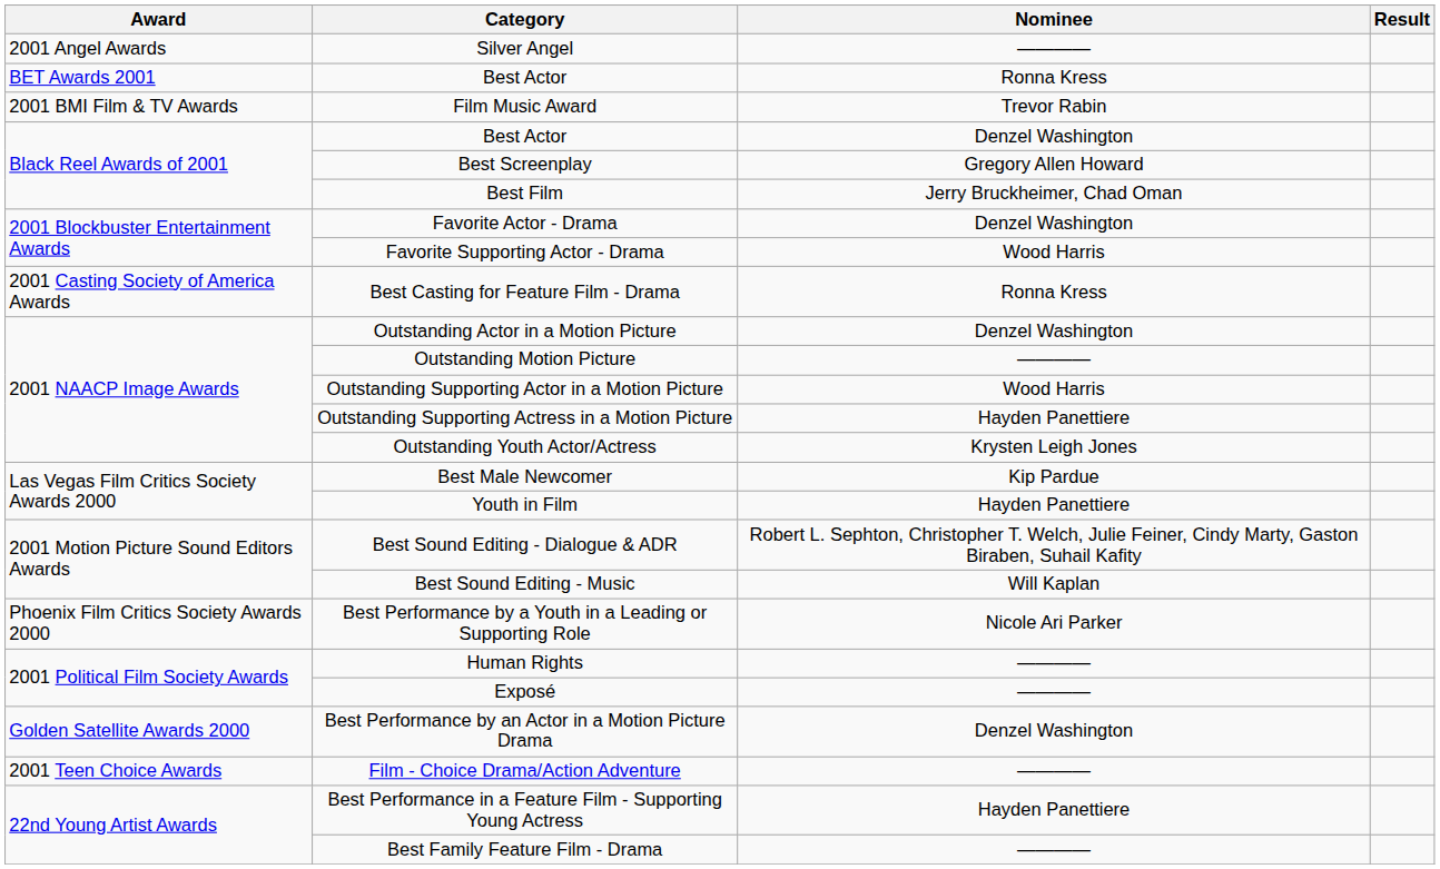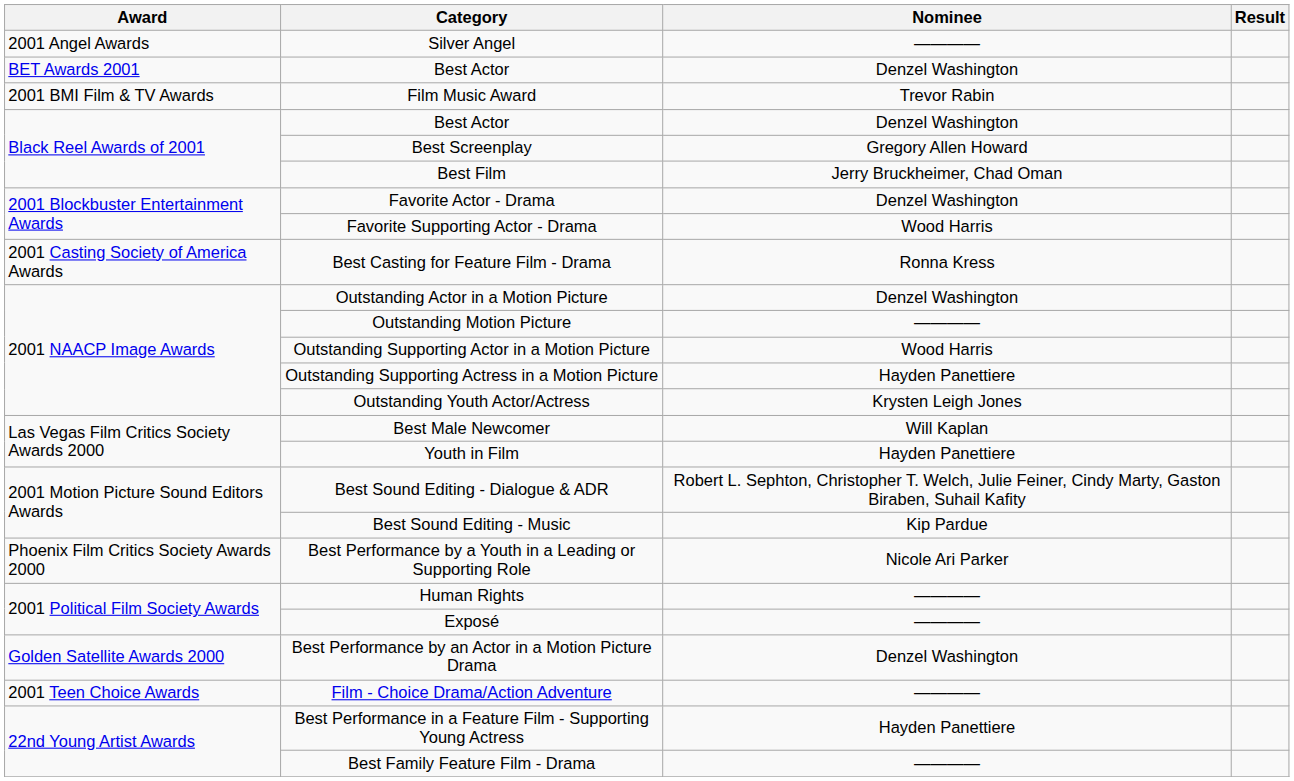BET Awards 2001 / Best Actor | Nominee: Ronna Kress -> Denzel Washington
Best Male Newcomer | Nominee: Kip Pardue -> Will Kaplan
Best Sound Editing - Music | Nominee: Will Kaplan -> Kip Pardue
